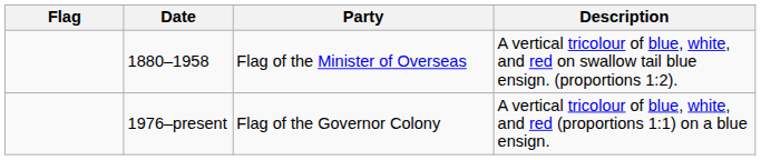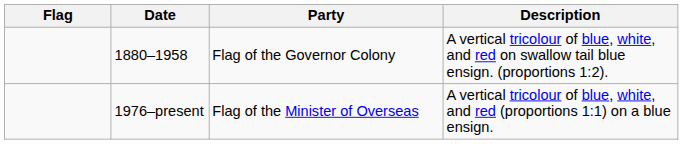1880–1958 | Party: Flag of the Minister of Overseas -> Flag of the Governor Colony
1976–present | Party: Flag of the Governor Colony -> Flag of the Minister of Overseas
